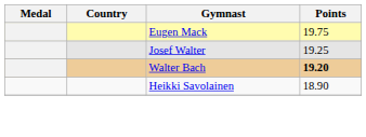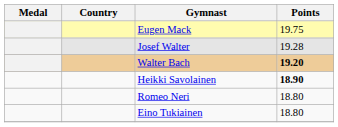Josef Walter | Points: 19.25 -> 19.28
Heikki Savolainen | Points: normal -> bold
+ row: Romeo Neri | 18.80
+ row: Eino Tukiainen | 18.80
